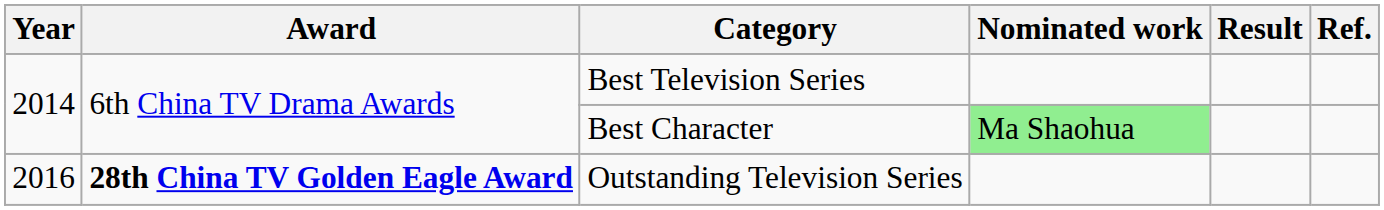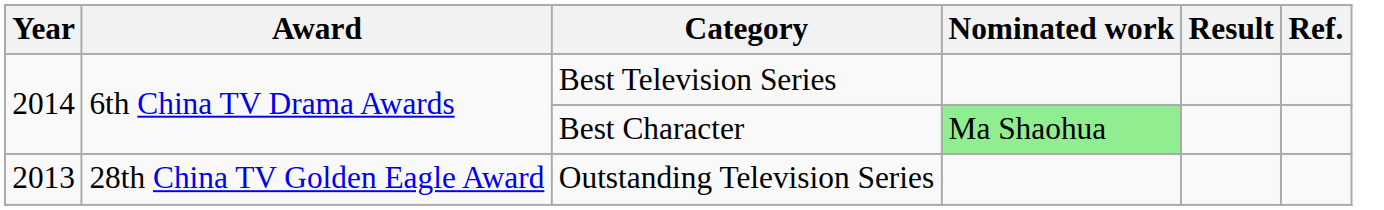Outstanding Television Series | Year: 2016 -> 2013
Outstanding Television Series | Award: bold -> normal
